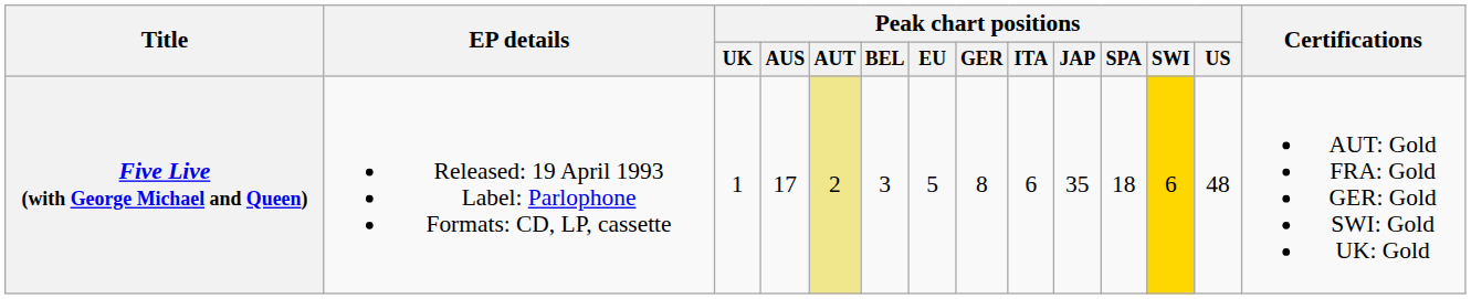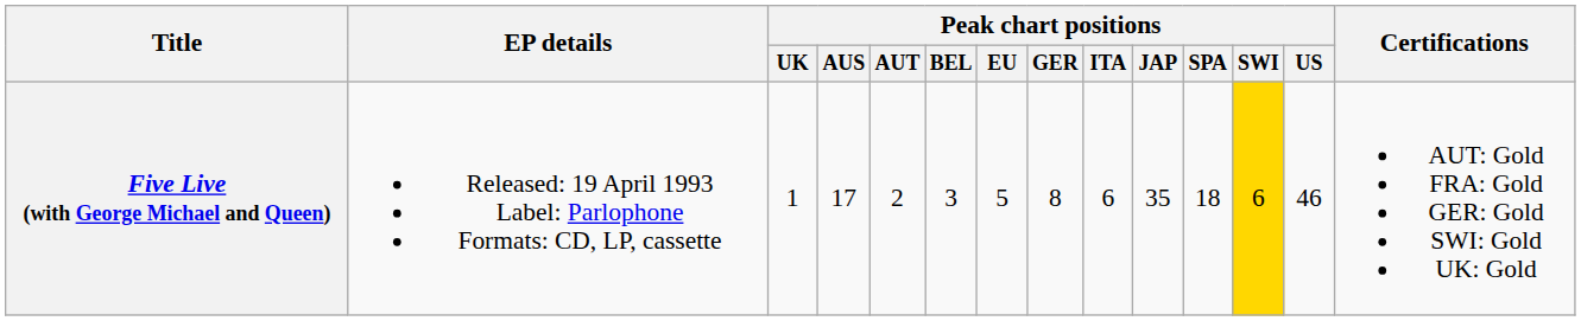Five Live (with George Michael and Queen) | Peak chart positions / AUT: khaki background -> no background
Five Live (with George Michael and Queen) | Peak chart positions / US: 48 -> 46
